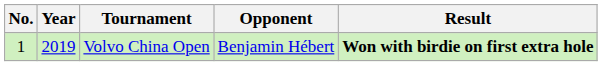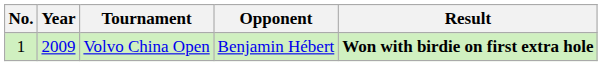Volvo China Open | Year: 2019 -> 2009
